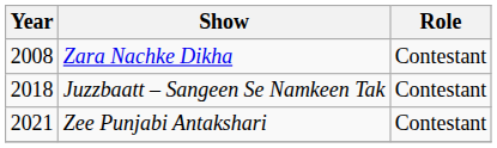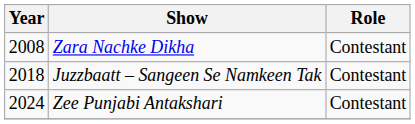Zee Punjabi Antakshari | Year: 2021 -> 2024
